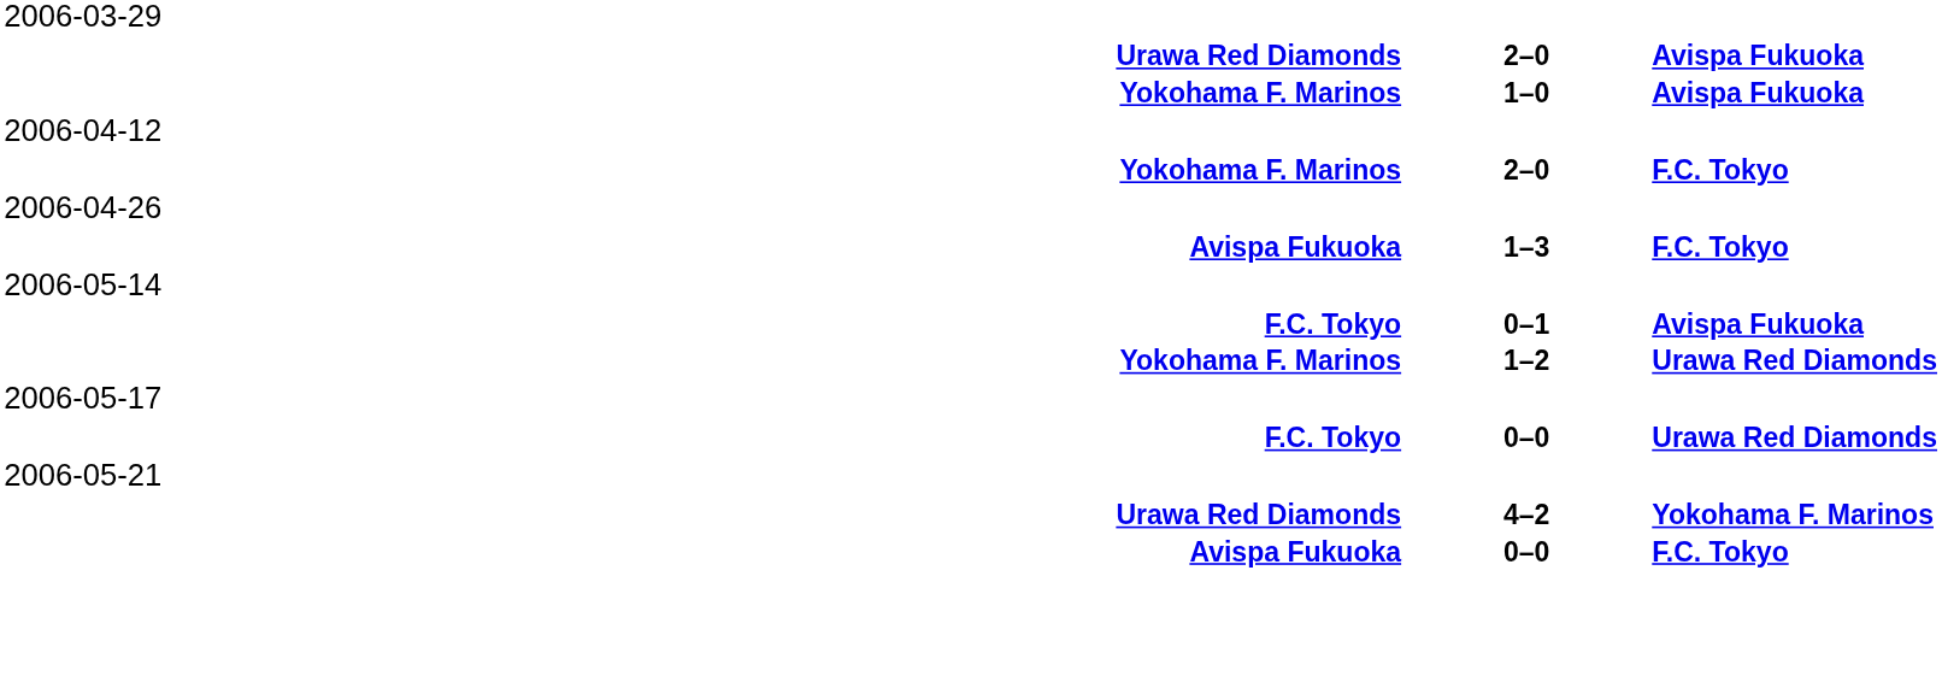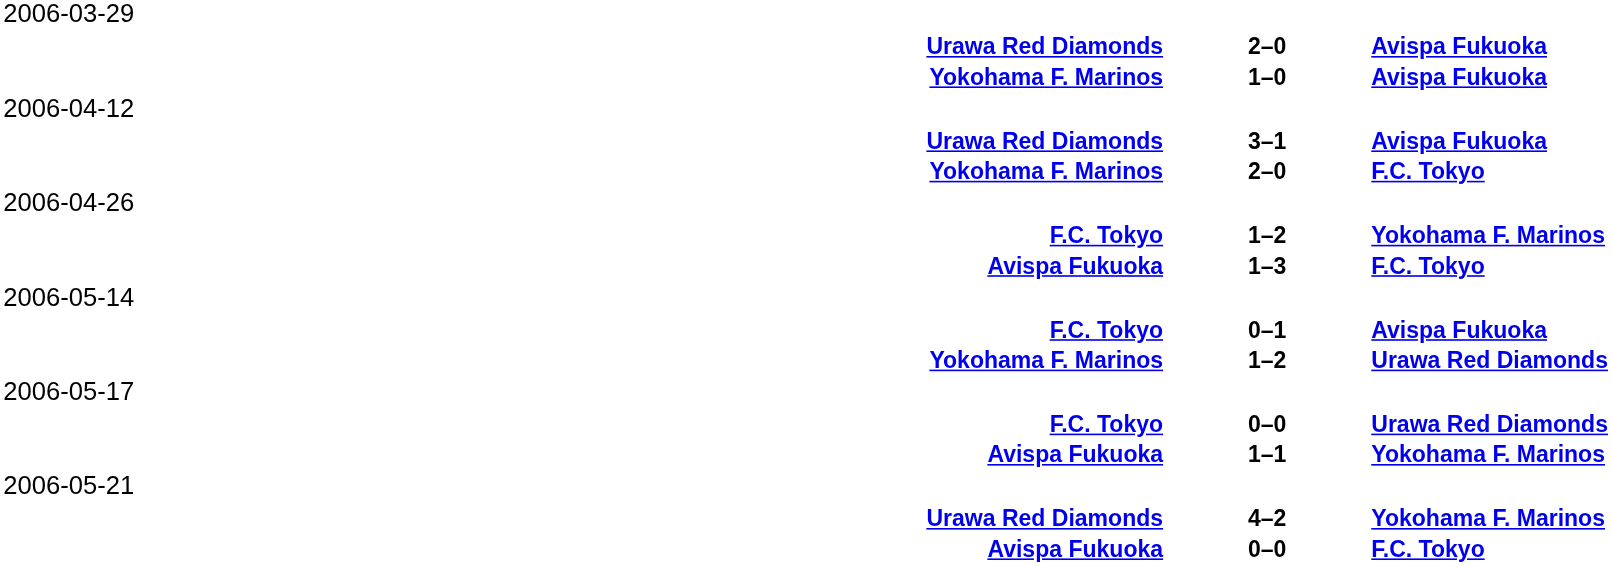+ row: Urawa Red Diamonds | 3–1 | Avispa Fukuoka
+ row: F.C. Tokyo | 1–2 | Yokohama F. Marinos
+ row: Avispa Fukuoka | 1–1 | Yokohama F. Marinos
